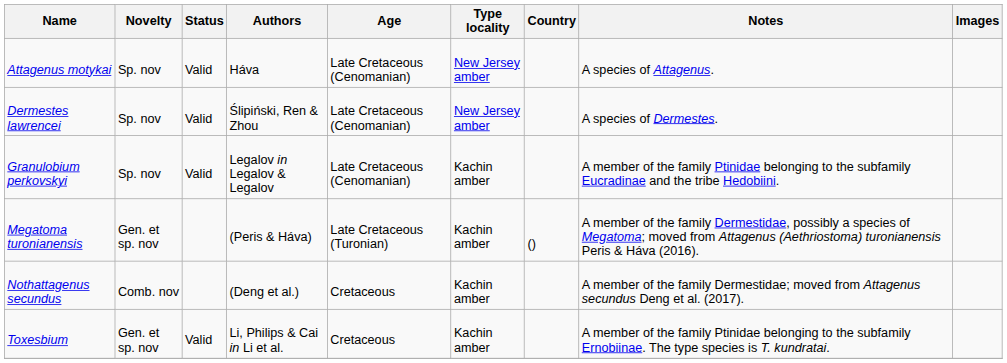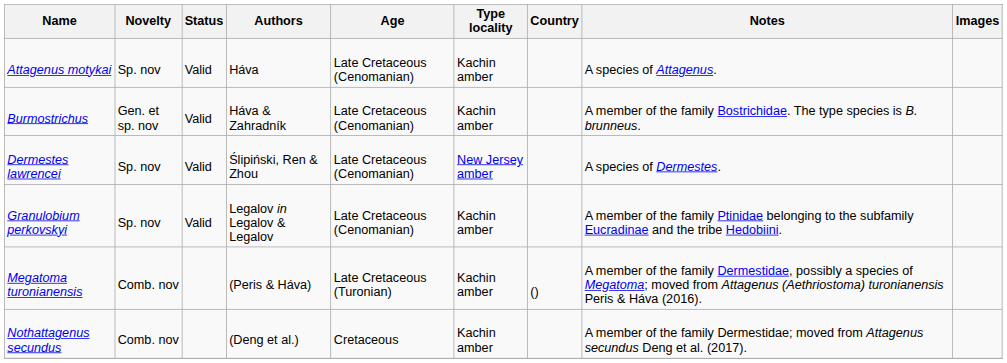Attagenus motykai | Type locality: New Jersey amber -> Kachin amber
+ row: Burmostrichus | Gen. et sp. nov | Valid | Háva & Zahradník | Late Cretaceous (Cenomanian) | Kachin amber | A member of the family Bostrichidae. The type species is B. brunneus.
Megatoma turonianensis | Novelty: Gen. et sp. nov -> Comb. nov
- row: Toxesbium | Gen. et sp. nov | Valid | Li, Philips & Cai in Li et al. | Cretaceous | Kachin amber | A member of the family Ptinidae belonging to the subfamily Ernobiinae. The type species is T. kundratai.
